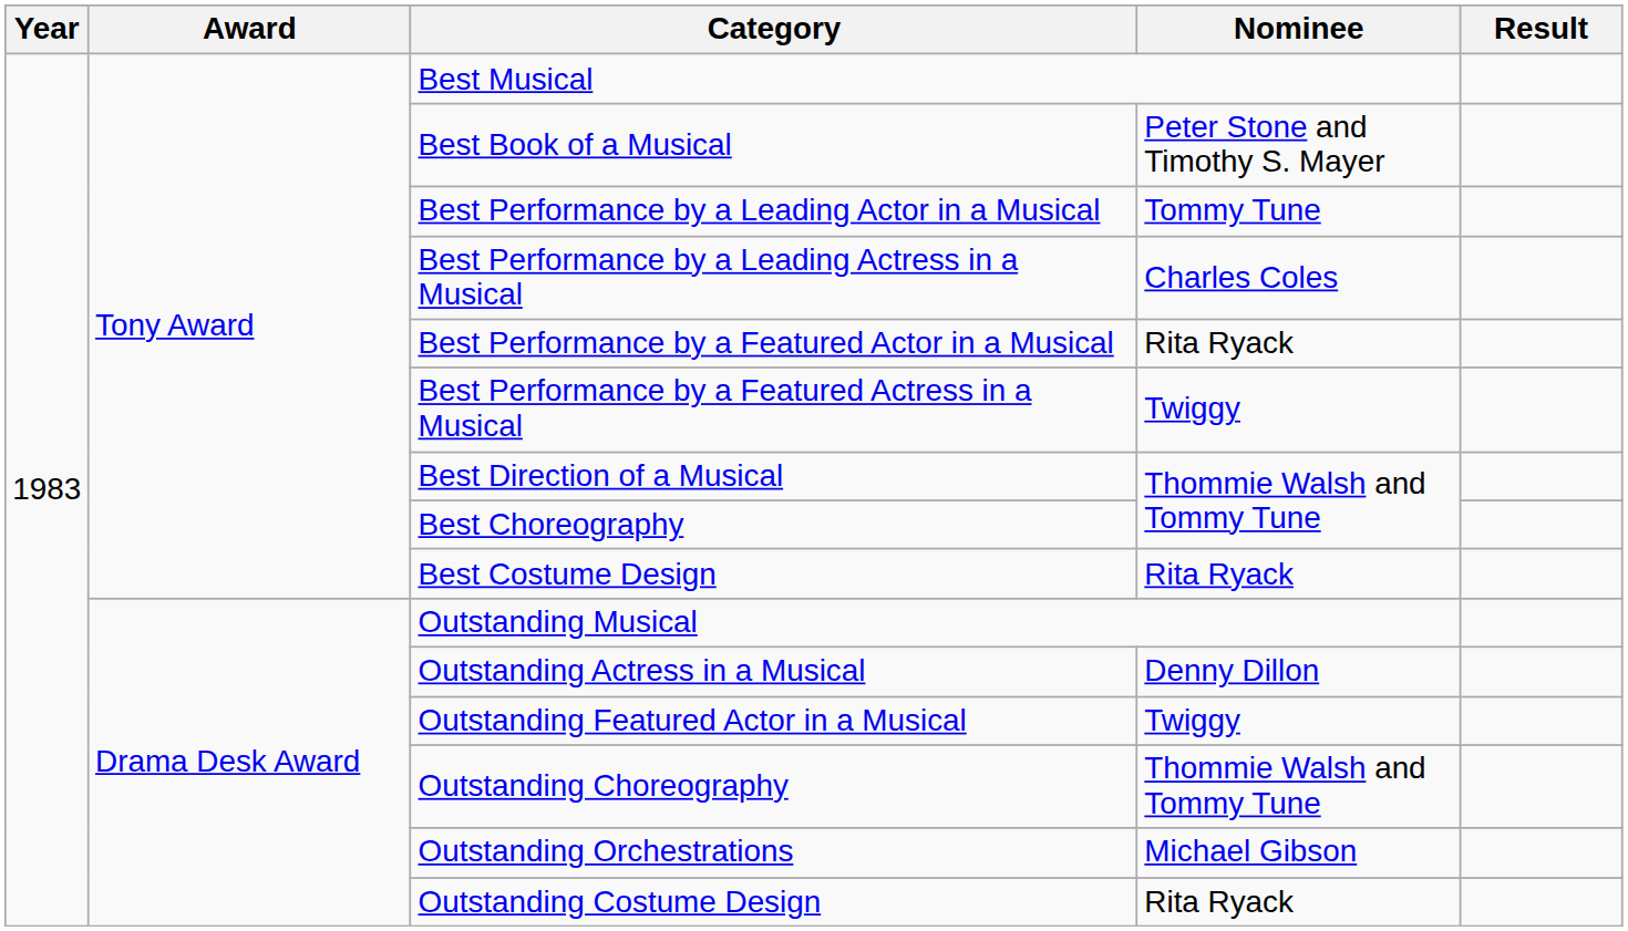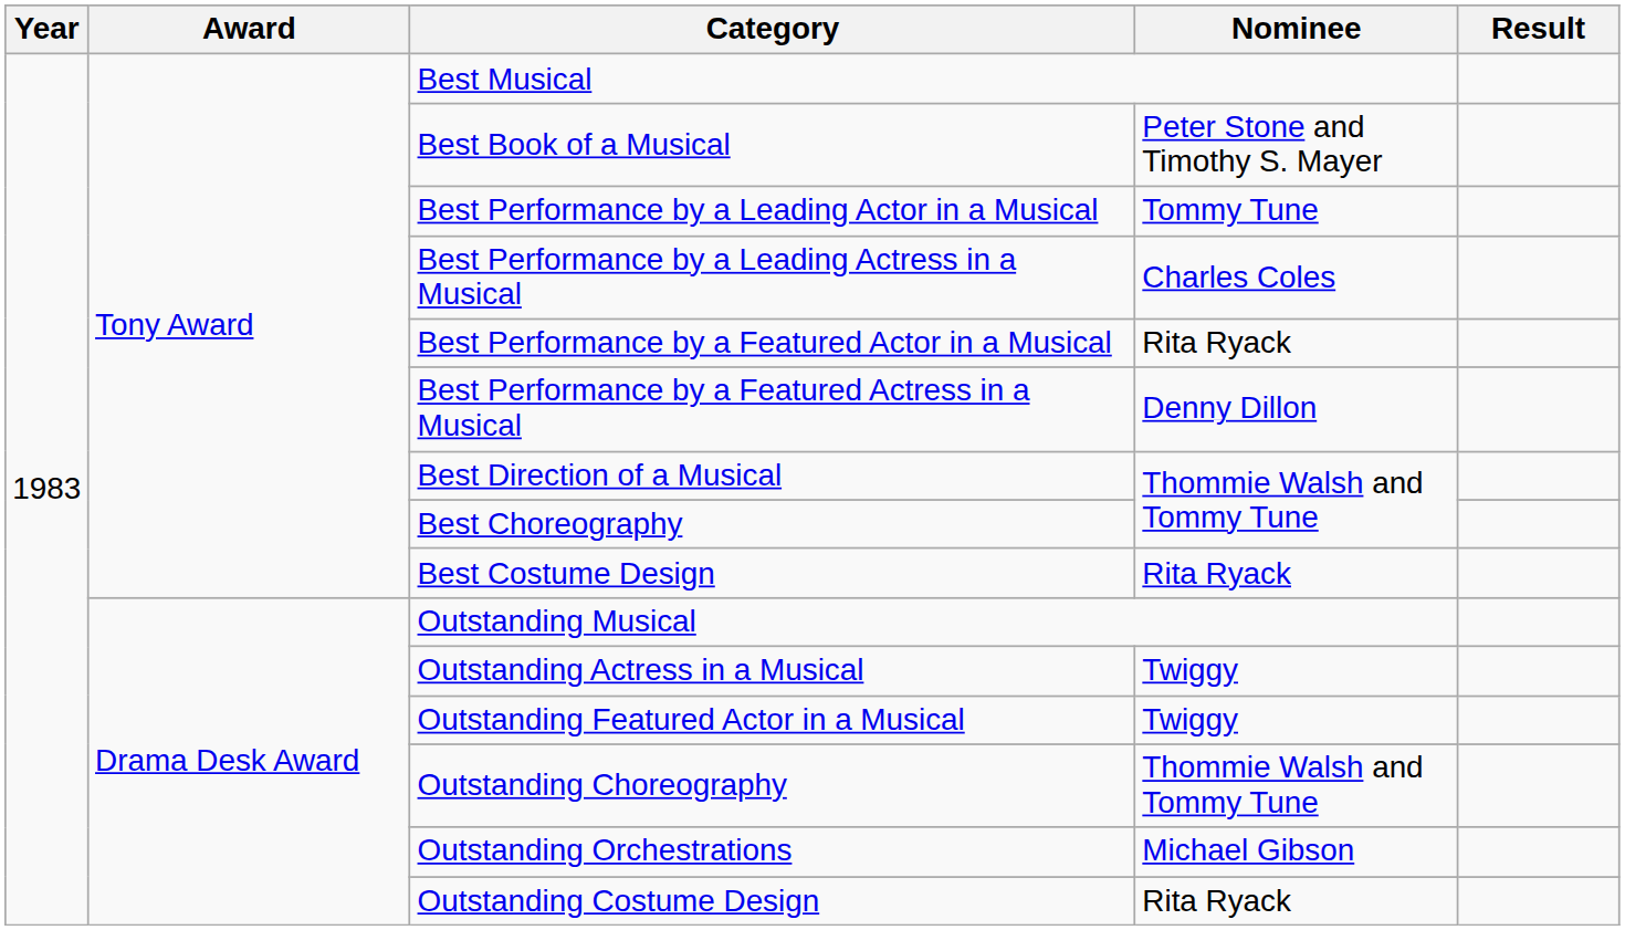Best Performance by a Featured Actress in a Musical | Nominee: Twiggy -> Denny Dillon
Outstanding Actress in a Musical | Nominee: Denny Dillon -> Twiggy
